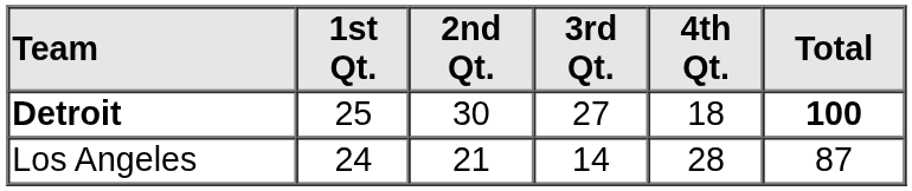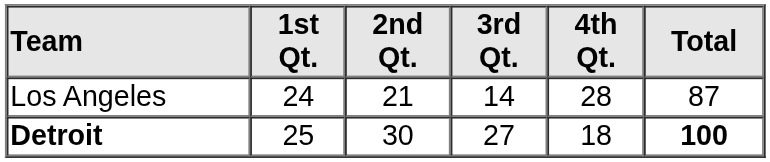rows swapped: Los Angeles <-> Detroit
